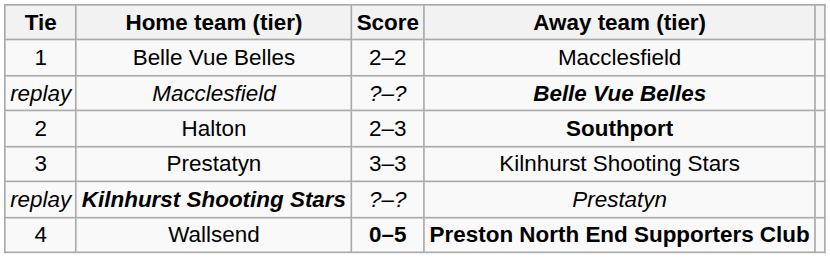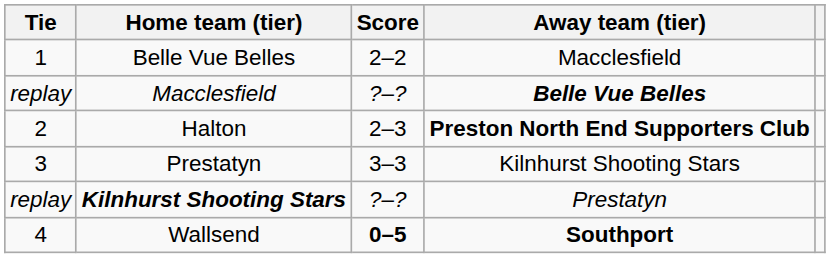Halton | Away team (tier): Southport -> Preston North End Supporters Club
Wallsend | Away team (tier): Preston North End Supporters Club -> Southport
